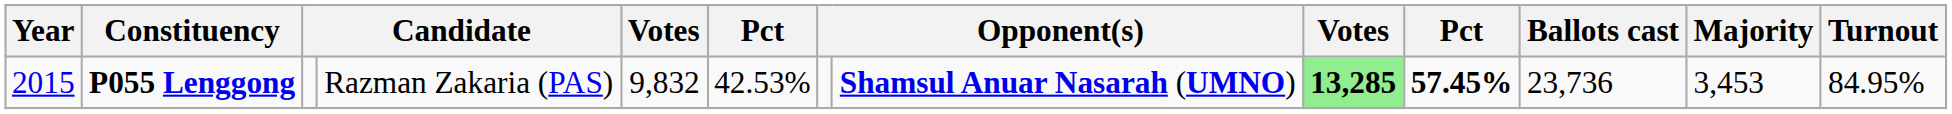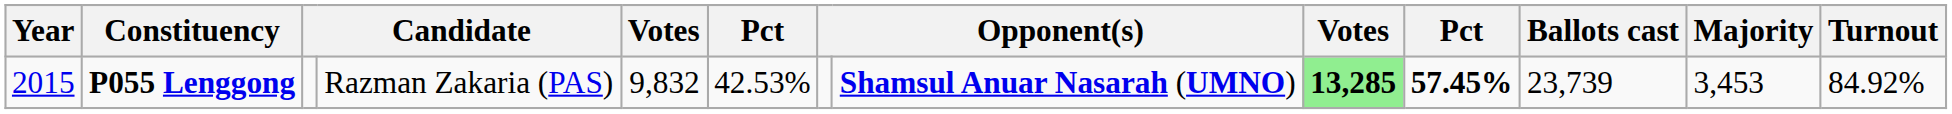P055 Lenggong | Ballots cast: 23,736 -> 23,739
P055 Lenggong | Turnout: 84.95% -> 84.92%
